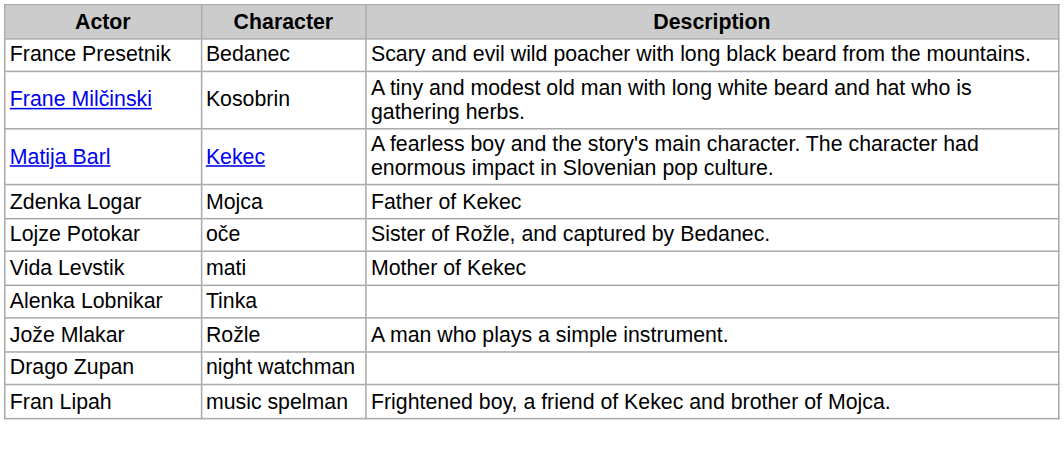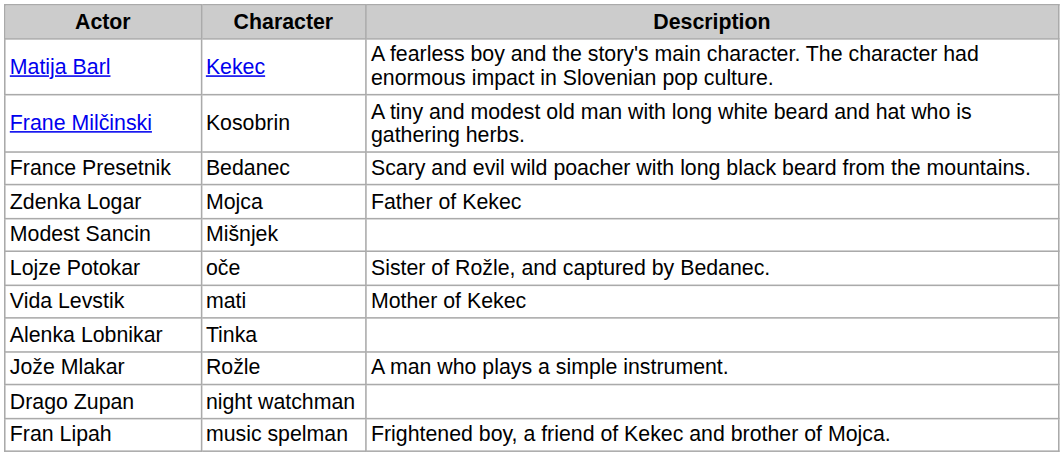rows swapped: Matija Barl <-> France Presetnik
+ row: Modest Sancin | Mišnjek
